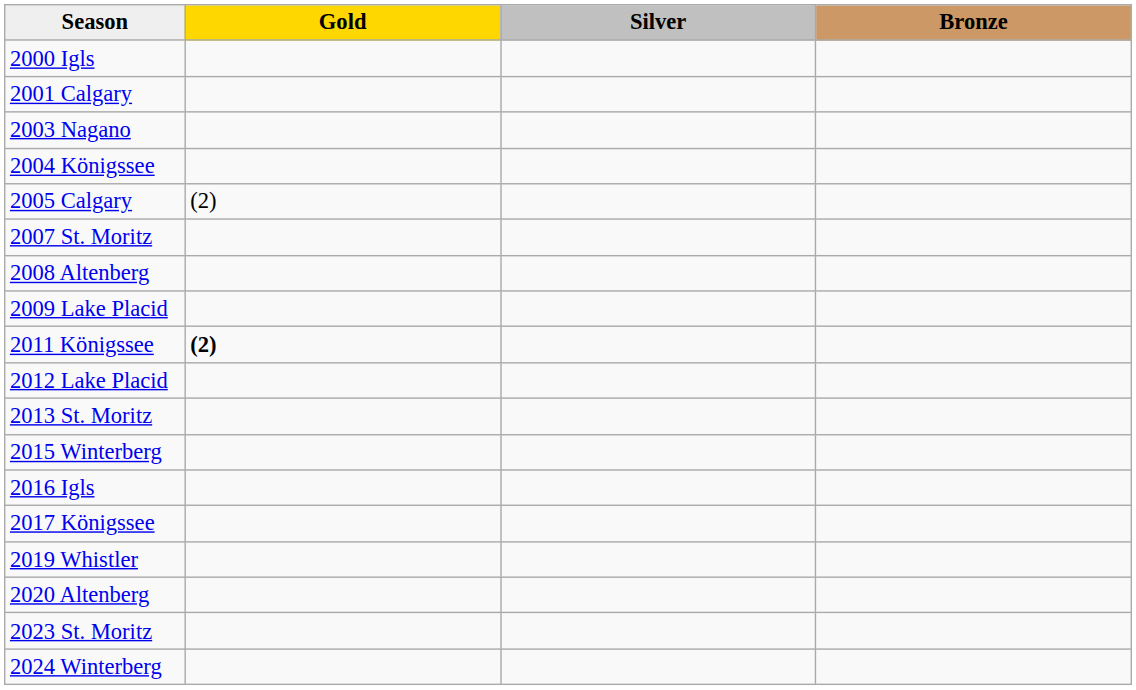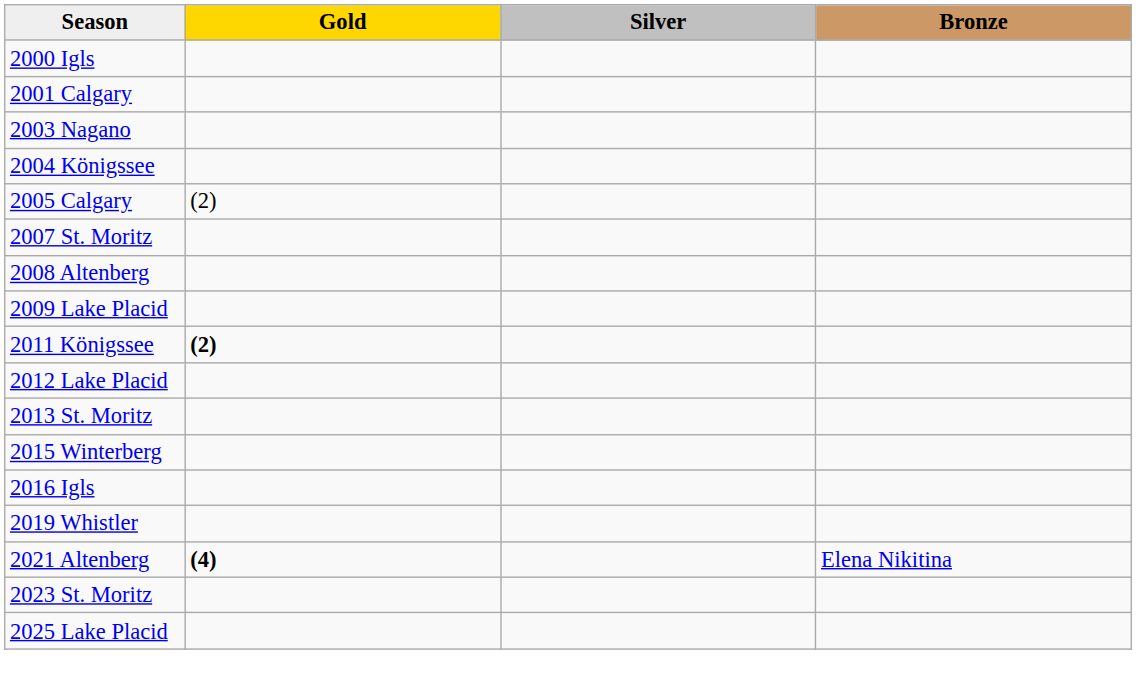- row: 2017 Königssee
- row: 2020 Altenberg
+ row: 2021 Altenberg | (4) | Elena Nikitina
- row: 2024 Winterberg
+ row: 2025 Lake Placid
